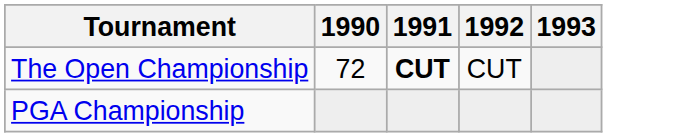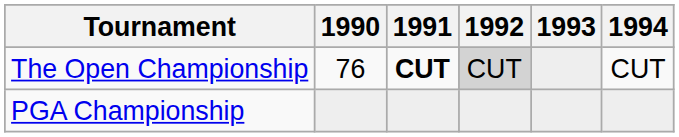+ column: 1994 | CUT
The Open Championship | 1990: 72 -> 76
The Open Championship | 1992: no background -> lightgrey background
